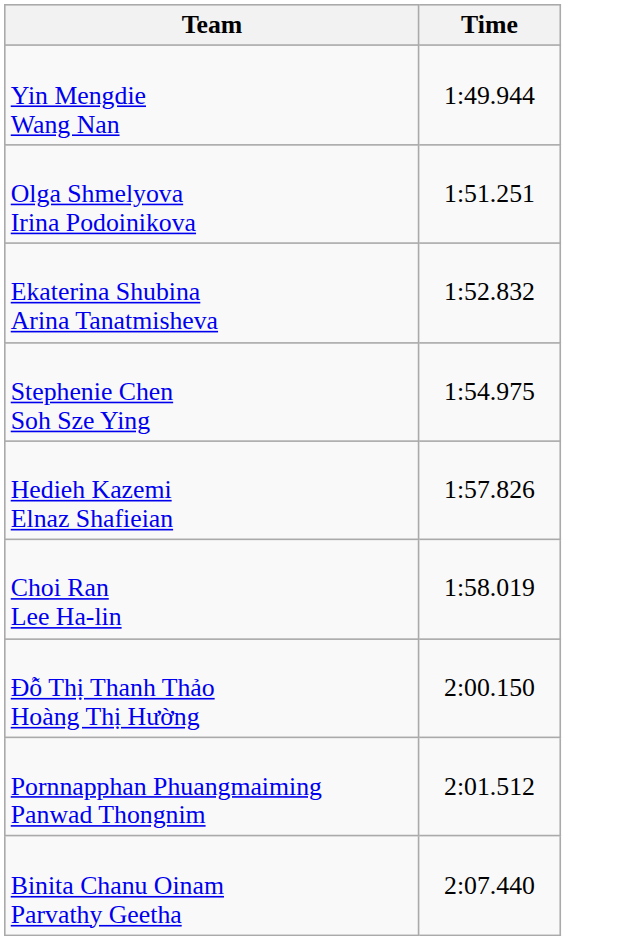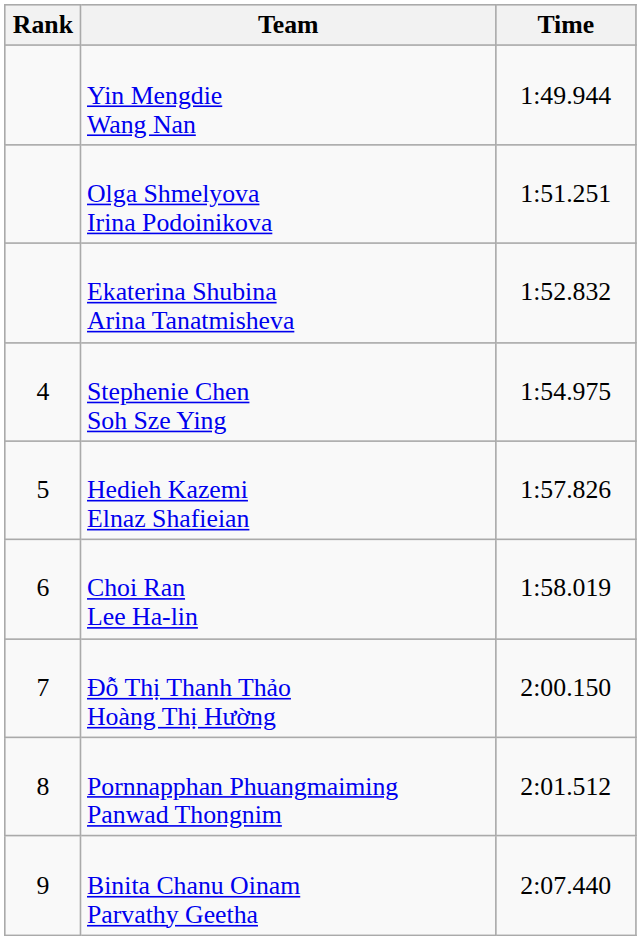+ column: Rank | 4 | 5 | 6 | 7 | 8 | 9
